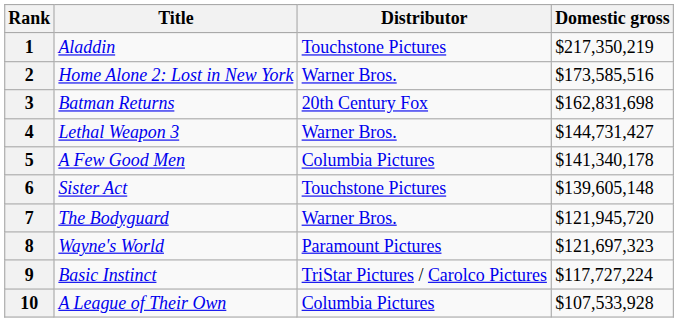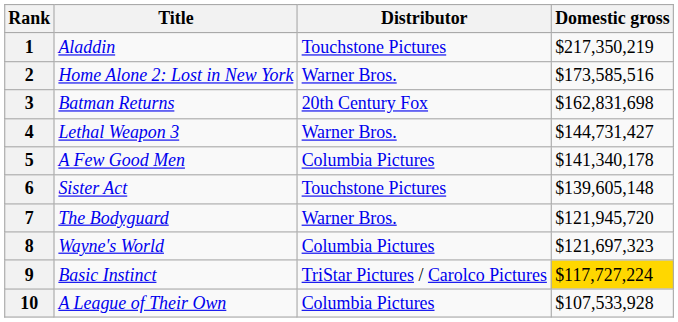8 | Distributor: Paramount Pictures -> Columbia Pictures
9 | Domestic gross: no background -> gold background
